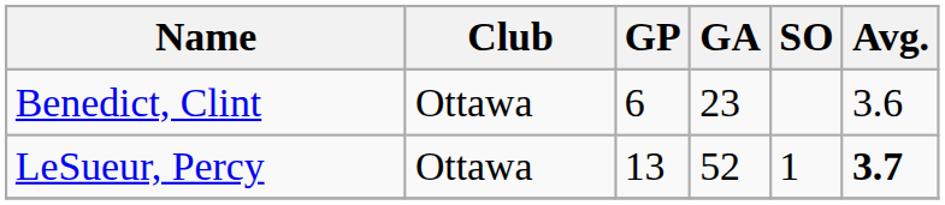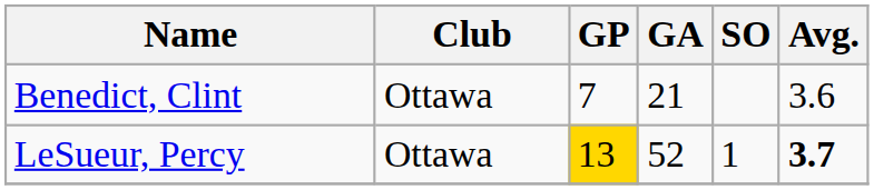Benedict, Clint | GP: 6 -> 7
Benedict, Clint | GA: 23 -> 21
LeSueur, Percy | GP: no background -> gold background
